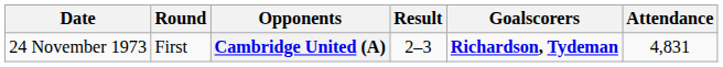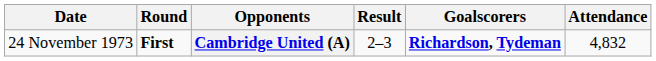Cambridge United (A) | Round: normal -> bold
Cambridge United (A) | Attendance: 4,831 -> 4,832
